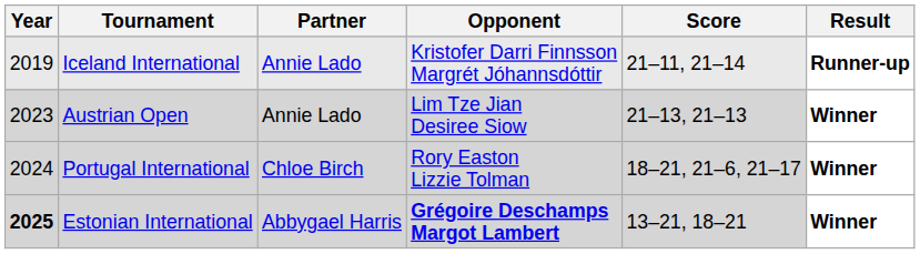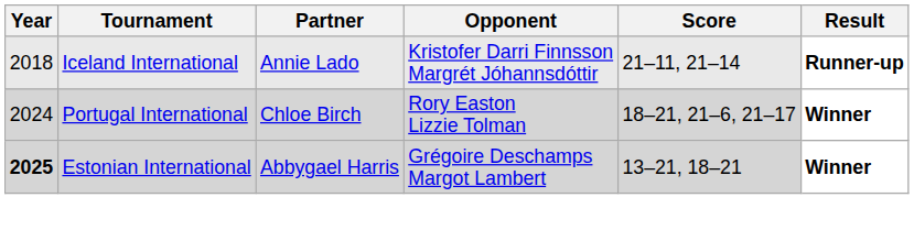Iceland International | Year: 2019 -> 2018
- row: 2023 | Austrian Open | Annie Lado | Lim Tze Jian Desiree Siow | 21–13, 21–13 | Winner
Estonian International | Opponent: bold -> normal
